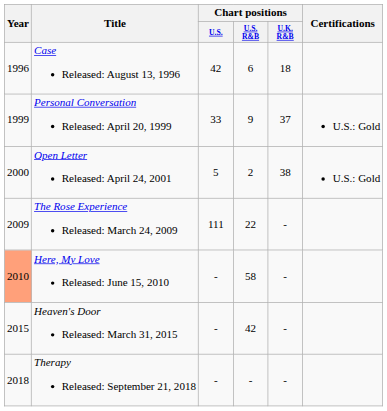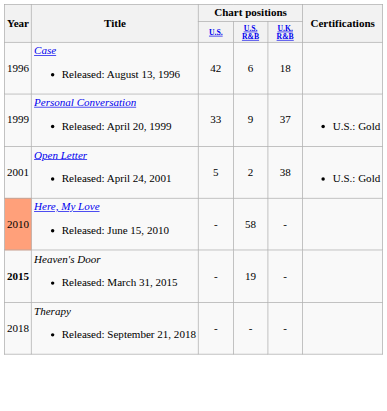Open Letter Released: April 24, 2001 | Year: 2000 -> 2001
- row: 2009 | The Rose Experience Released: March 24, 2009 | 111 | 22 | -
Heaven's Door Released: March 31, 2015 | Year: normal -> bold
Heaven's Door Released: March 31, 2015 | Chart positions / U.S. R&B: 42 -> 19
